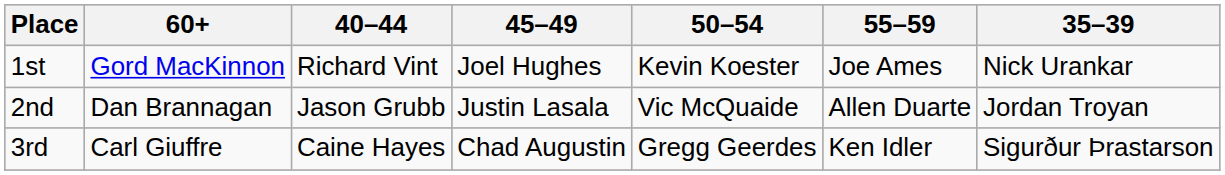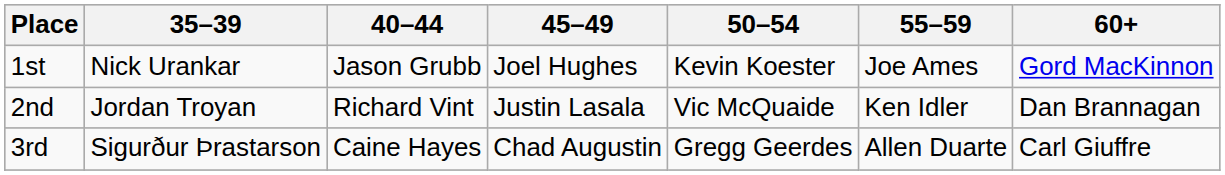columns swapped: 35–39 <-> 60+
1st | 40–44: Richard Vint -> Jason Grubb
2nd | 40–44: Jason Grubb -> Richard Vint
2nd | 55–59: Allen Duarte -> Ken Idler
3rd | 55–59: Ken Idler -> Allen Duarte
